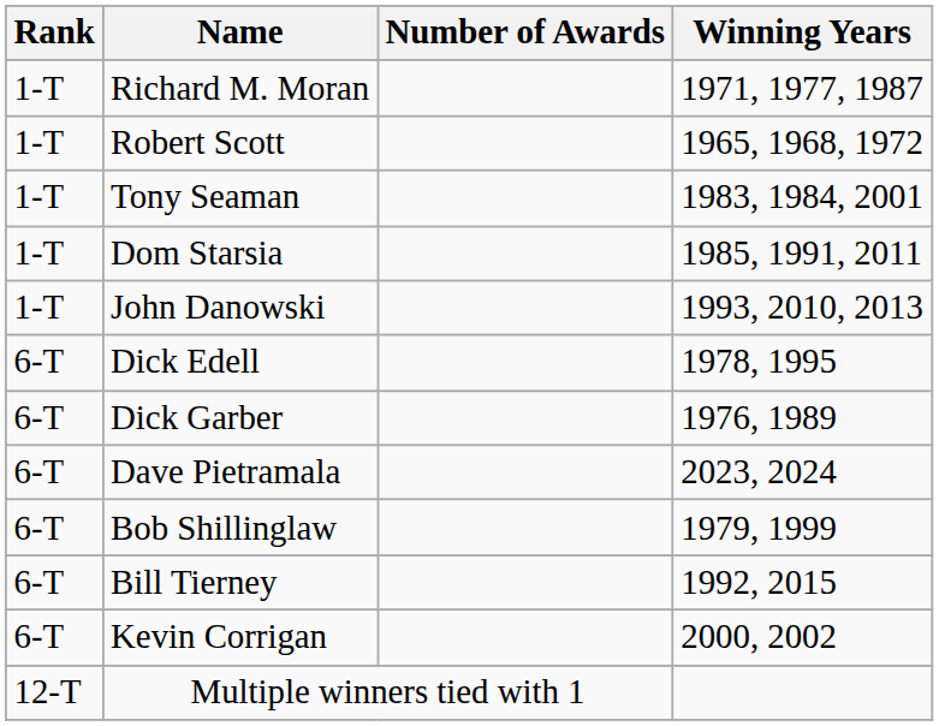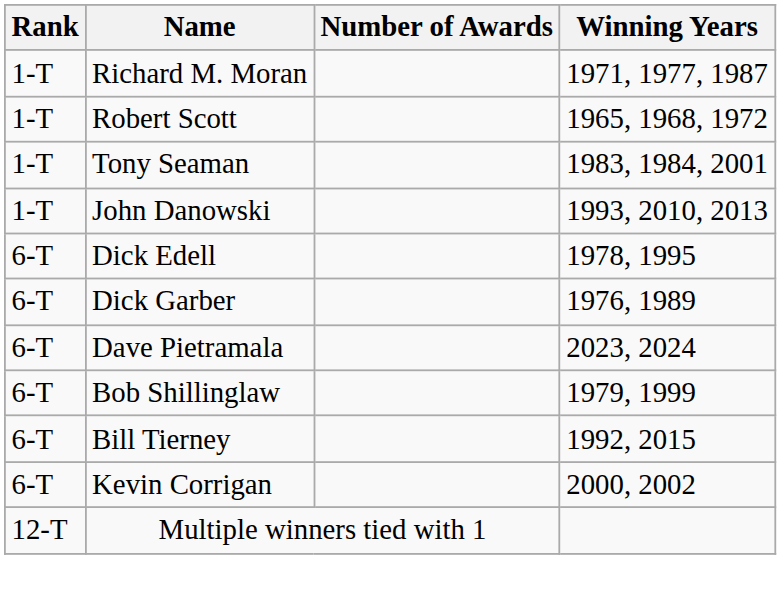- row: 1-T | Dom Starsia | 1985, 1991, 2011
